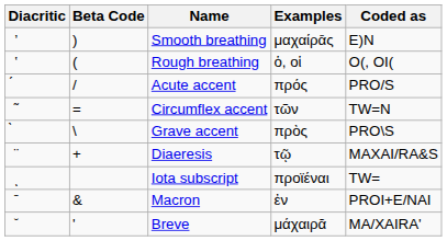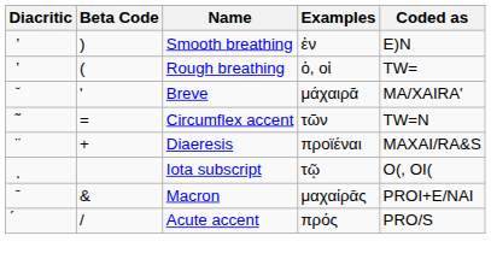Smooth breathing | Examples: μαχαίρᾱς -> ἐν
Rough breathing | Coded as: O(, OI( -> TW=
rows swapped: Acute accent <-> Breve
- row: ̀ | \ | Grave accent | πρὸς | PRO\S
Diaeresis | Examples: τῷ -> προϊέναι
Iota subscript | Examples: προϊέναι -> τῷ
Iota subscript | Coded as: TW= -> O(, OI(
Macron | Examples: ἐν -> μαχαίρᾱς
